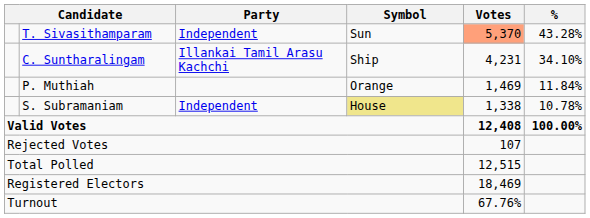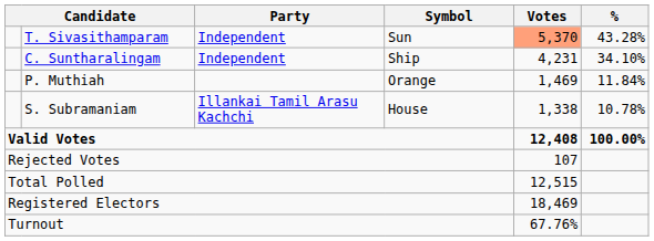C. Suntharalingam | Party: Illankai Tamil Arasu Kachchi -> Independent
S. Subramaniam | Party: Independent -> Illankai Tamil Arasu Kachchi
S. Subramaniam | Symbol: khaki background -> no background
